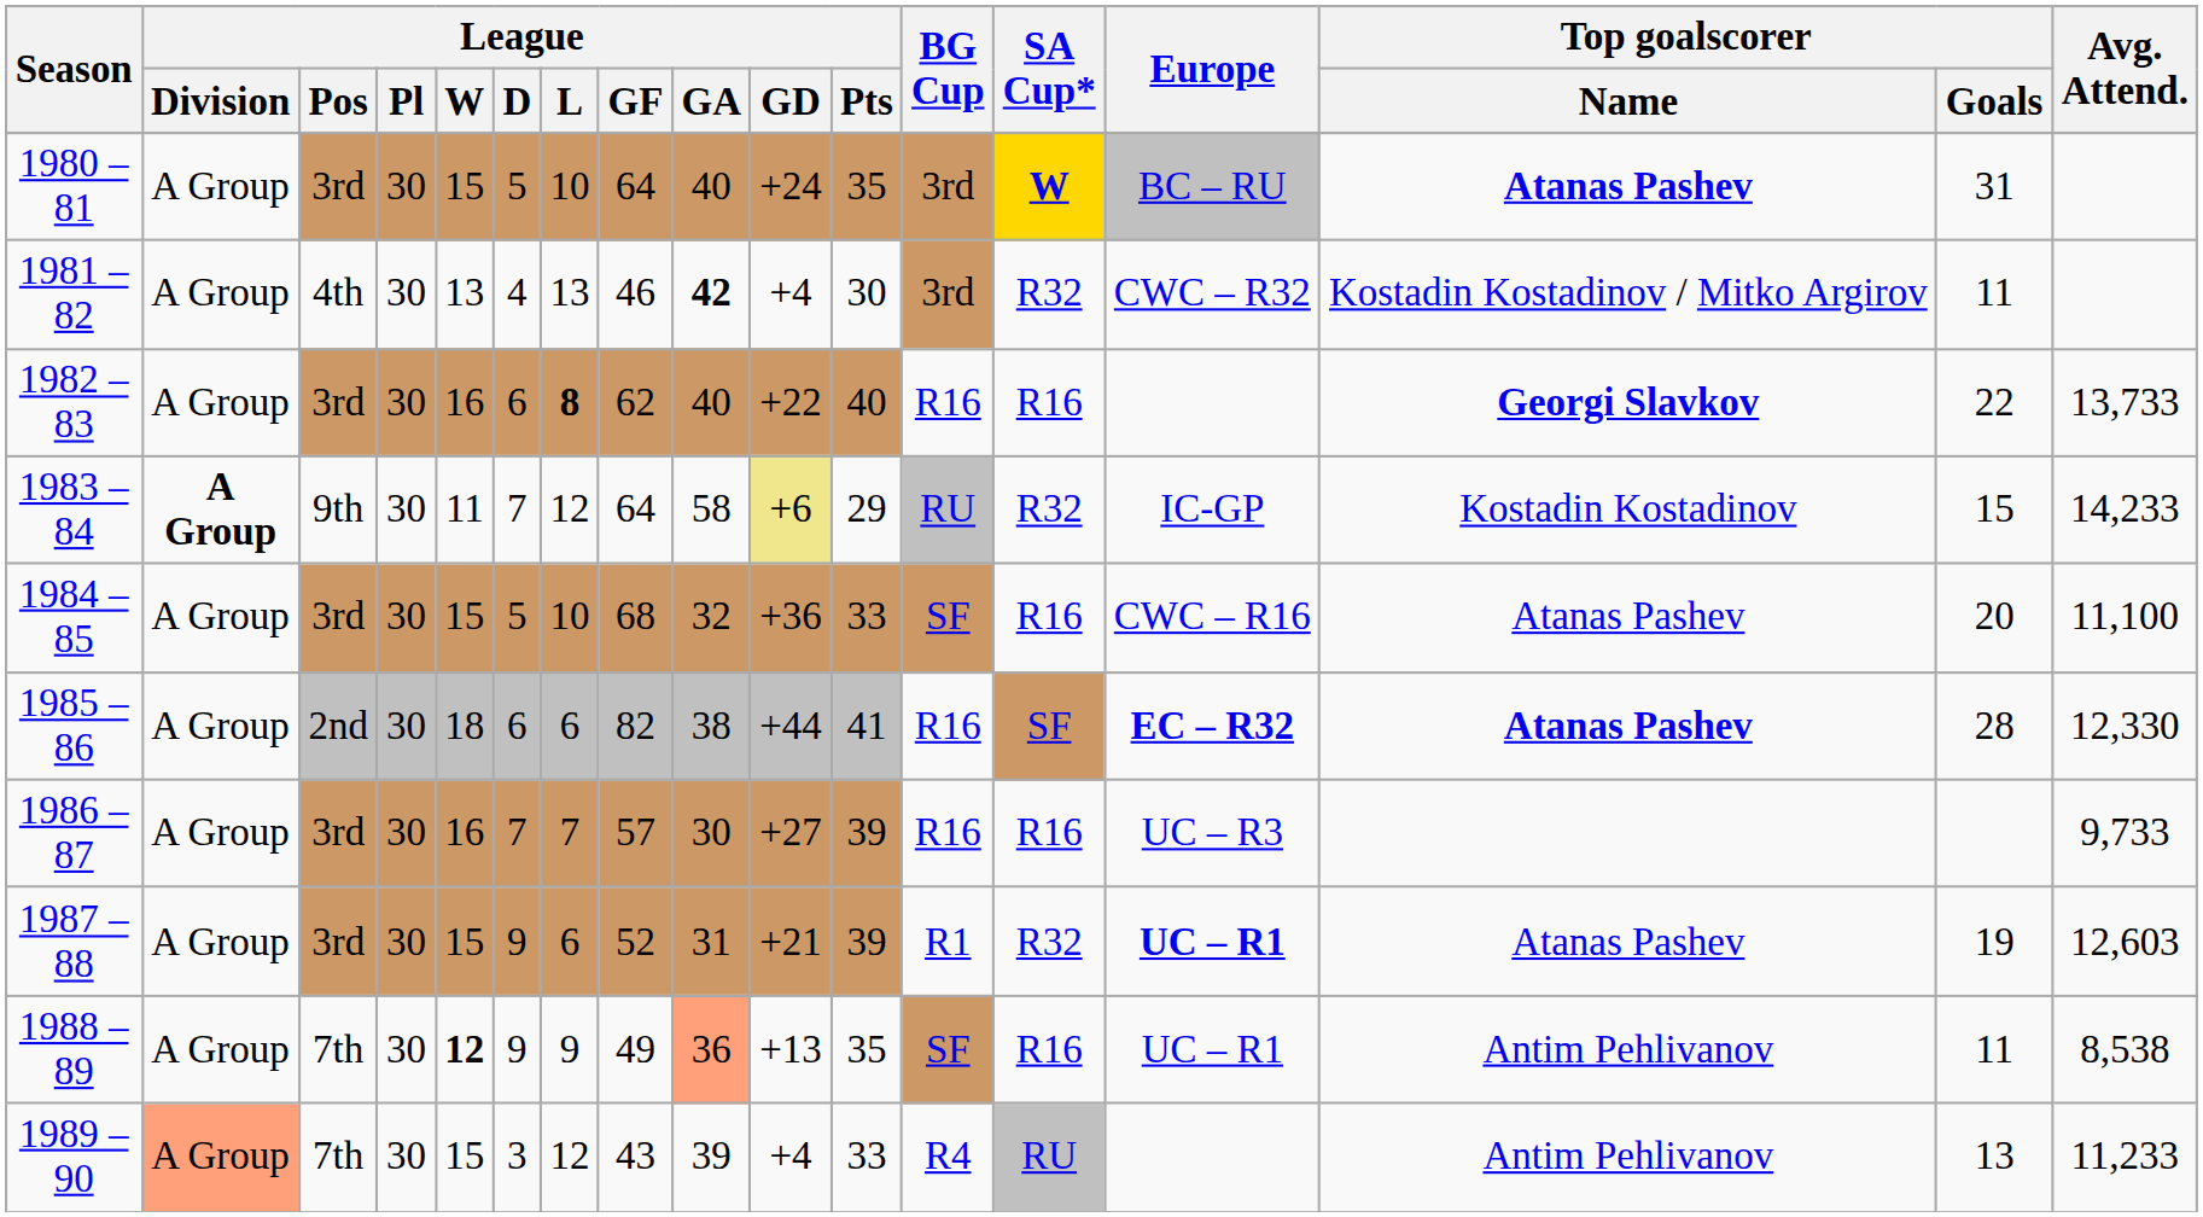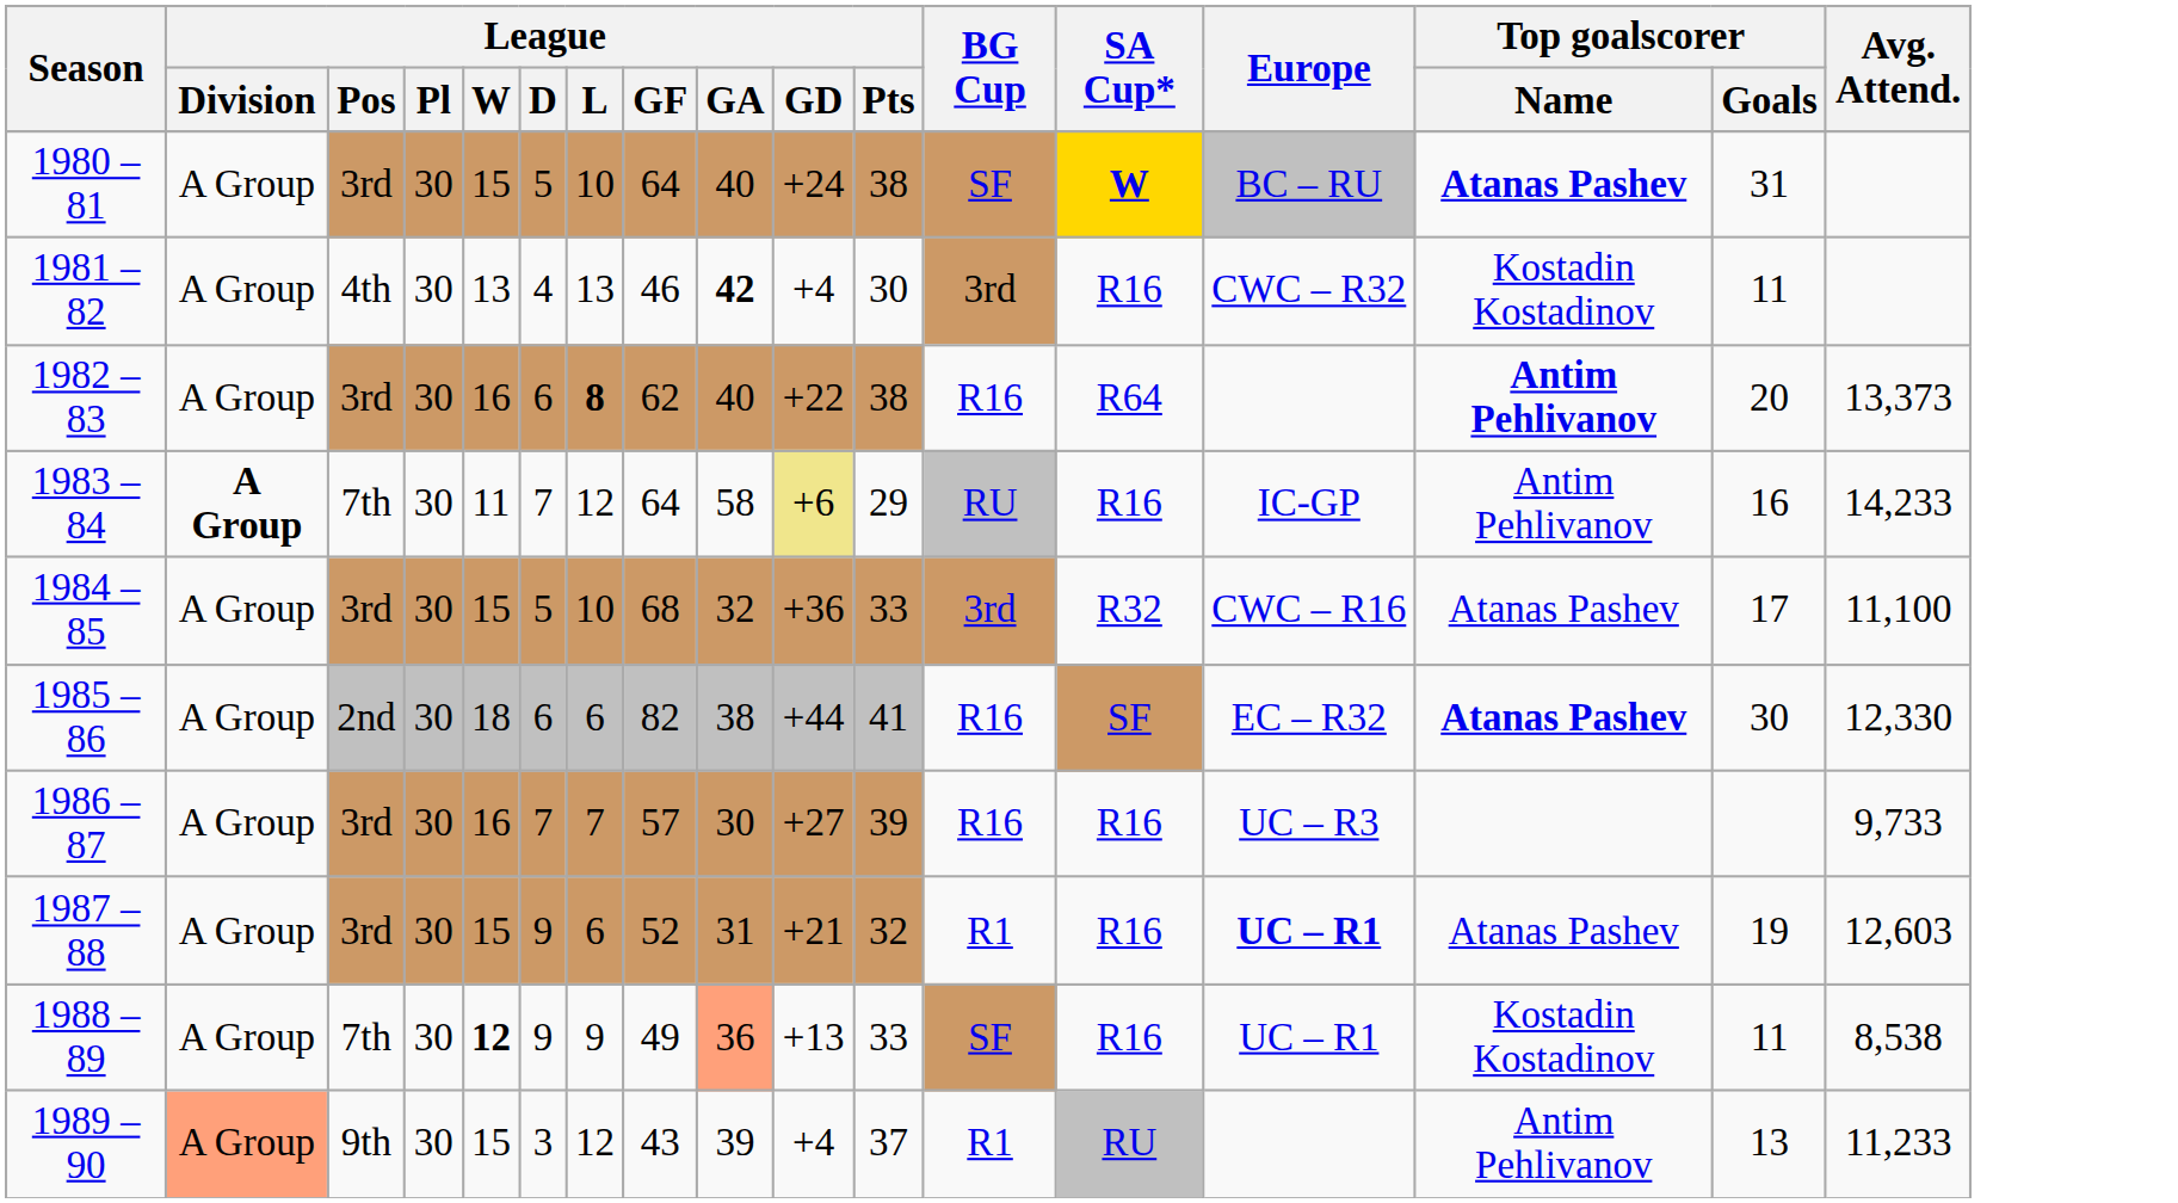1980 – 81 | League / Pts: 35 -> 38
1980 – 81 | BG Cup: 3rd -> SF
1981 – 82 | SA Cup*: R32 -> R16
1981 – 82 | Top goalscorer / Name: Kostadin Kostadinov / Mitko Argirov -> Kostadin Kostadinov
1982 – 83 | League / Pts: 40 -> 38
1982 – 83 | SA Cup*: R16 -> R64
1982 – 83 | Top goalscorer / Name: Georgi Slavkov -> Antim Pehlivanov
1982 – 83 | Top goalscorer / Goals: 22 -> 20
1982 – 83 | Avg. Attend.: 13,733 -> 13,373
1983 – 84 | League / Pos: 9th -> 7th
1983 – 84 | SA Cup*: R32 -> R16
1983 – 84 | Top goalscorer / Name: Kostadin Kostadinov -> Antim Pehlivanov
1983 – 84 | Top goalscorer / Goals: 15 -> 16
1984 – 85 | BG Cup: SF -> 3rd
1984 – 85 | SA Cup*: R16 -> R32
1984 – 85 | Top goalscorer / Goals: 20 -> 17
1985 – 86 | Europe: bold -> normal
1985 – 86 | Top goalscorer / Goals: 28 -> 30
1987 – 88 | League / Pts: 39 -> 32
1987 – 88 | SA Cup*: R32 -> R16
1988 – 89 | League / Pts: 35 -> 33
1988 – 89 | Top goalscorer / Name: Antim Pehlivanov -> Kostadin Kostadinov
1989 – 90 | League / Pos: 7th -> 9th
1989 – 90 | League / Pts: 33 -> 37
1989 – 90 | BG Cup: R4 -> R1
